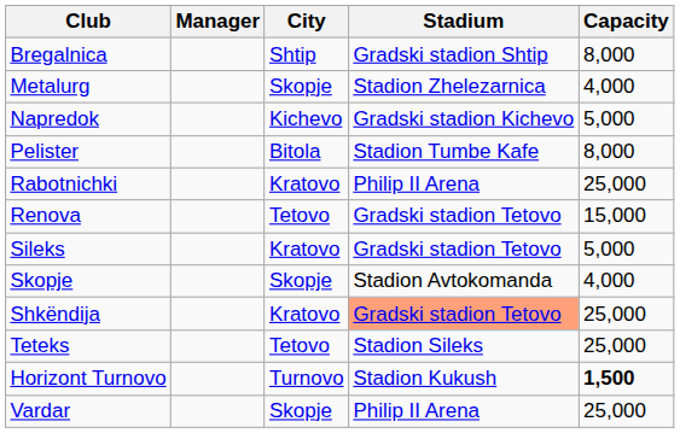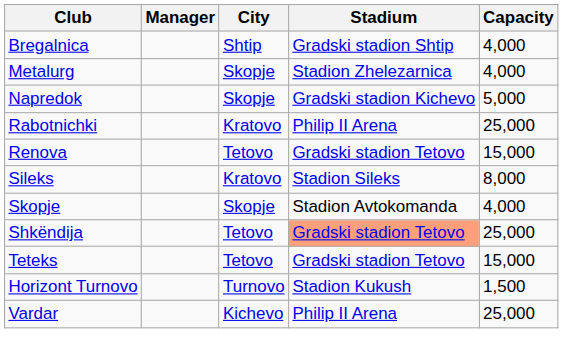Bregalnica | Capacity: 8,000 -> 4,000
Napredok | City: Kichevo -> Skopje
- row: Pelister | Bitola | Stadion Tumbe Kafe | 8,000
Sileks | Stadium: Gradski stadion Tetovo -> Stadion Sileks
Sileks | Capacity: 5,000 -> 8,000
Shkëndija | City: Kratovo -> Tetovo
Teteks | Stadium: Stadion Sileks -> Gradski stadion Tetovo
Teteks | Capacity: 25,000 -> 15,000
Horizont Turnovo | Capacity: bold -> normal
Vardar | City: Skopje -> Kichevo
